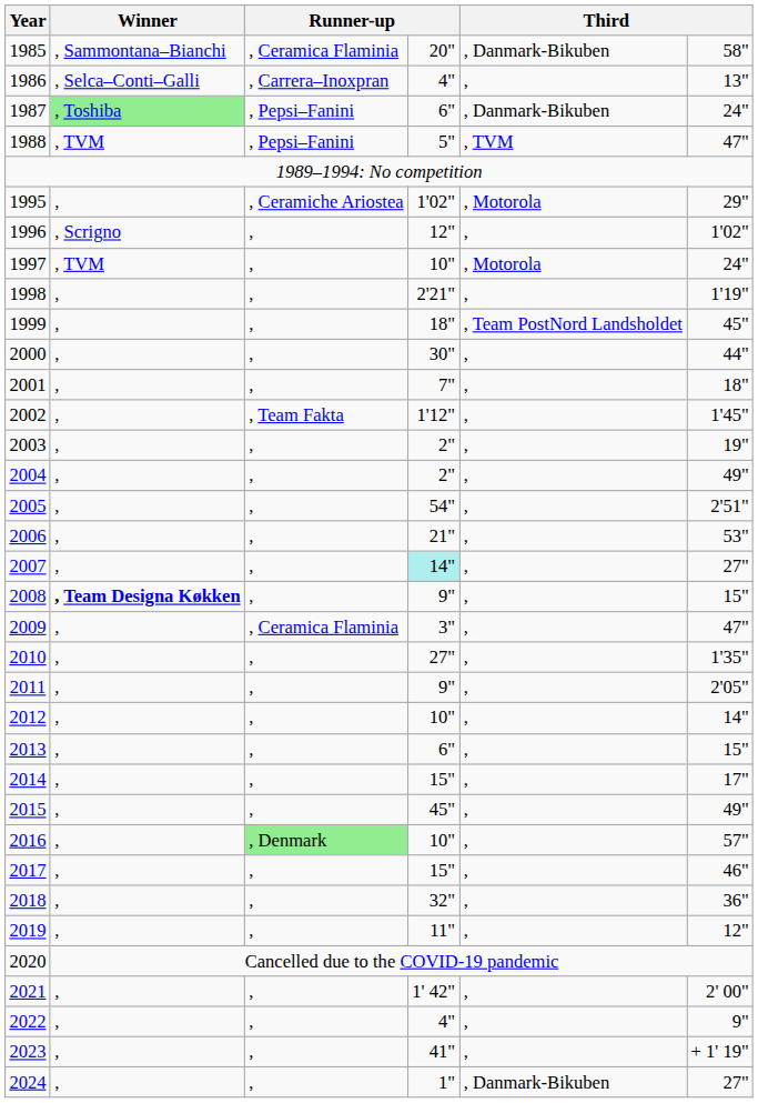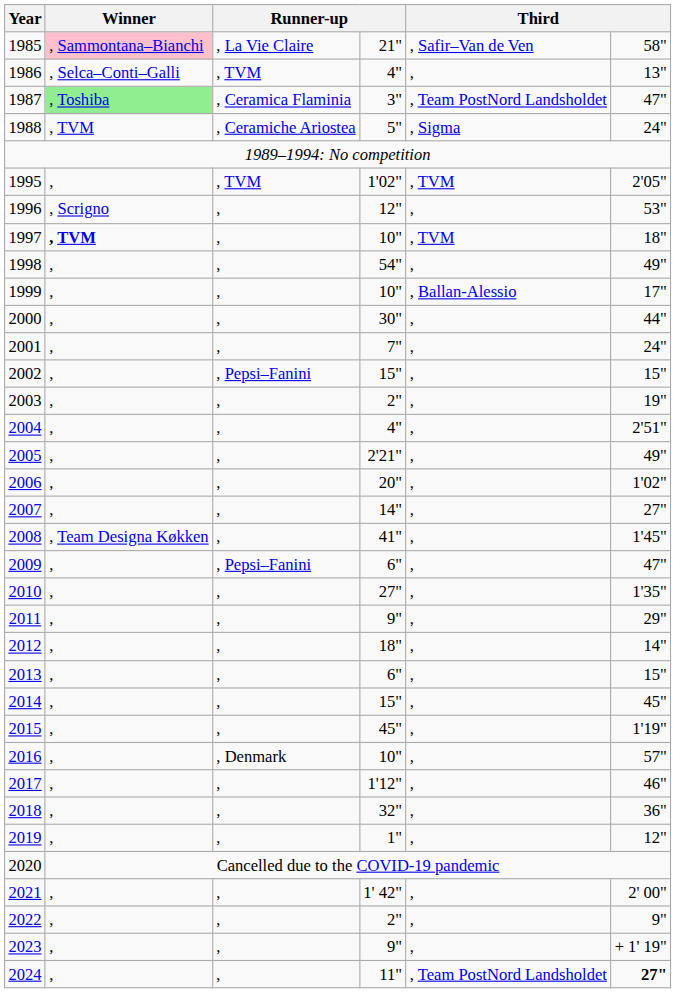1985 | Winner: no background -> pink background
1985 | column 3: , Ceramica Flaminia -> , La Vie Claire
1985 | column 4: 20" -> 21"
1985 | column 5: , Danmark-Bikuben -> , Safir–Van de Ven
1986 | column 3: , Carrera–Inoxpran -> , TVM
1987 | column 3: , Pepsi–Fanini -> , Ceramica Flaminia
1987 | column 4: 6" -> 3"
1987 | column 5: , Danmark-Bikuben -> , Team PostNord Landsholdet
1987 | column 6: 24" -> 47"
1988 | column 3: , Pepsi–Fanini -> , Ceramiche Ariostea
1988 | column 5: , TVM -> , Sigma
1988 | column 6: 47" -> 24"
1995 | column 3: , Ceramiche Ariostea -> , TVM
1995 | column 5: , Motorola -> , TVM
1995 | column 6: 29" -> 2'05"
1996 | column 6: 1'02" -> 53"
1997 | Winner: normal -> bold
1997 | column 5: , Motorola -> , TVM
1997 | column 6: 24" -> 18"
1998 | column 4: 2'21" -> 54"
1998 | column 6: 1'19" -> 49"
1999 | column 4: 18" -> 10"
1999 | column 5: , Team PostNord Landsholdet -> , Ballan-Alessio
1999 | column 6: 45" -> 17"
2001 | column 6: 18" -> 24"
2002 | column 3: , Team Fakta -> , Pepsi–Fanini
2002 | column 4: 1'12" -> 15"
2002 | column 6: 1'45" -> 15"
2004 | column 4: 2" -> 4"
2004 | column 6: 49" -> 2'51"
2005 | column 4: 54" -> 2'21"
2005 | column 6: 2'51" -> 49"
2006 | column 4: 21" -> 20"
2006 | column 6: 53" -> 1'02"
2007 | column 4: paleturquoise background -> no background
2008 | Winner: bold -> normal
2008 | column 4: 9" -> 41"
2008 | column 6: 15" -> 1'45"
2009 | column 3: , Ceramica Flaminia -> , Pepsi–Fanini
2009 | column 4: 3" -> 6"
2011 | column 6: 2'05" -> 29"
2012 | column 4: 10" -> 18"
2014 | column 6: 17" -> 45"
2015 | column 6: 49" -> 1'19"
2016 | column 3: lightgreen background -> no background
2017 | column 4: 15" -> 1'12"
2019 | column 4: 11" -> 1"
2022 | column 4: 4" -> 2"
2023 | column 4: 41" -> 9"
2024 | column 4: 1" -> 11"
2024 | column 5: , Danmark-Bikuben -> , Team PostNord Landsholdet
2024 | column 6: normal -> bold
